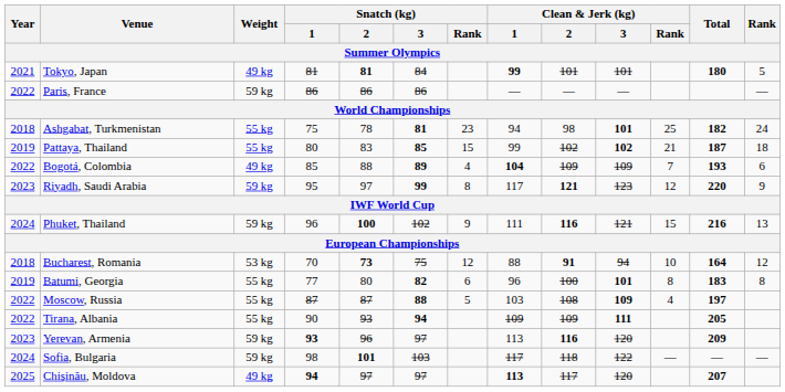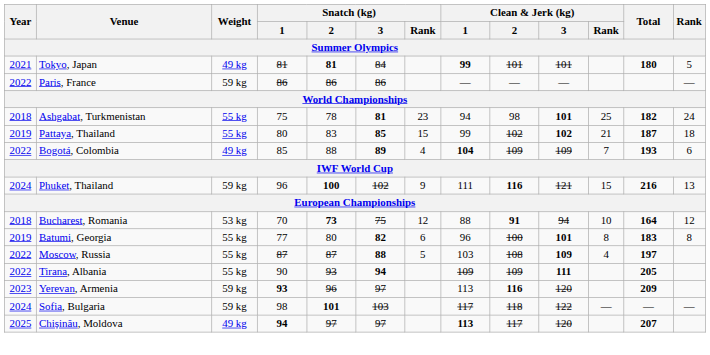- row: 2023 | Riyadh, Saudi Arabia | 59 kg | 95 | 97 | 99 | 8 | 117 | 121 | 123 | 12 | 220 | 9
